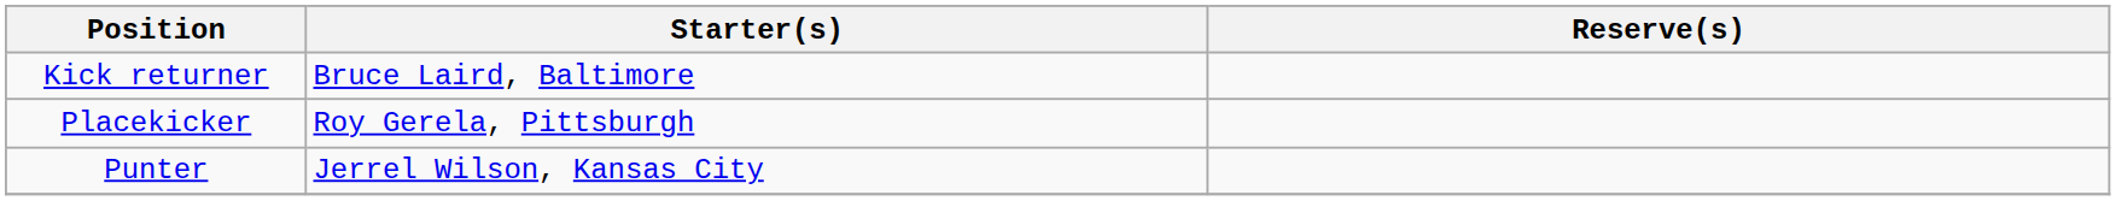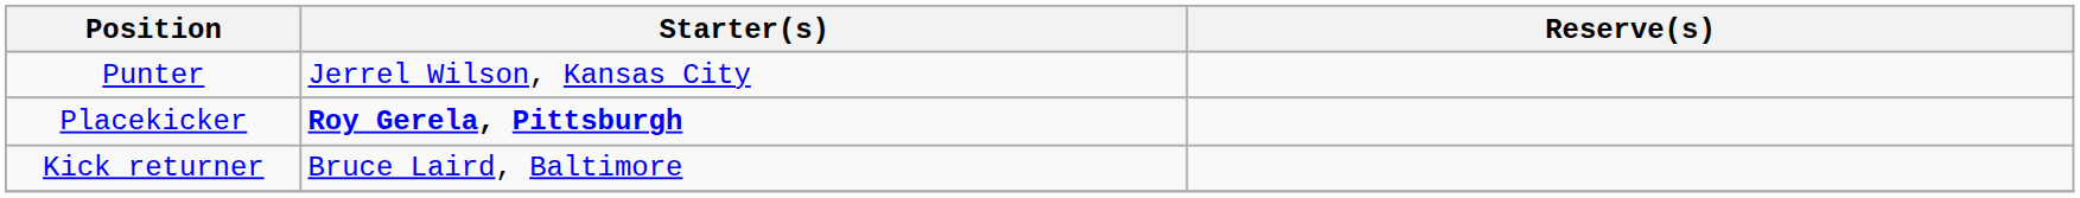rows swapped: Punter <-> Kick returner
Placekicker | Starter(s): normal -> bold
